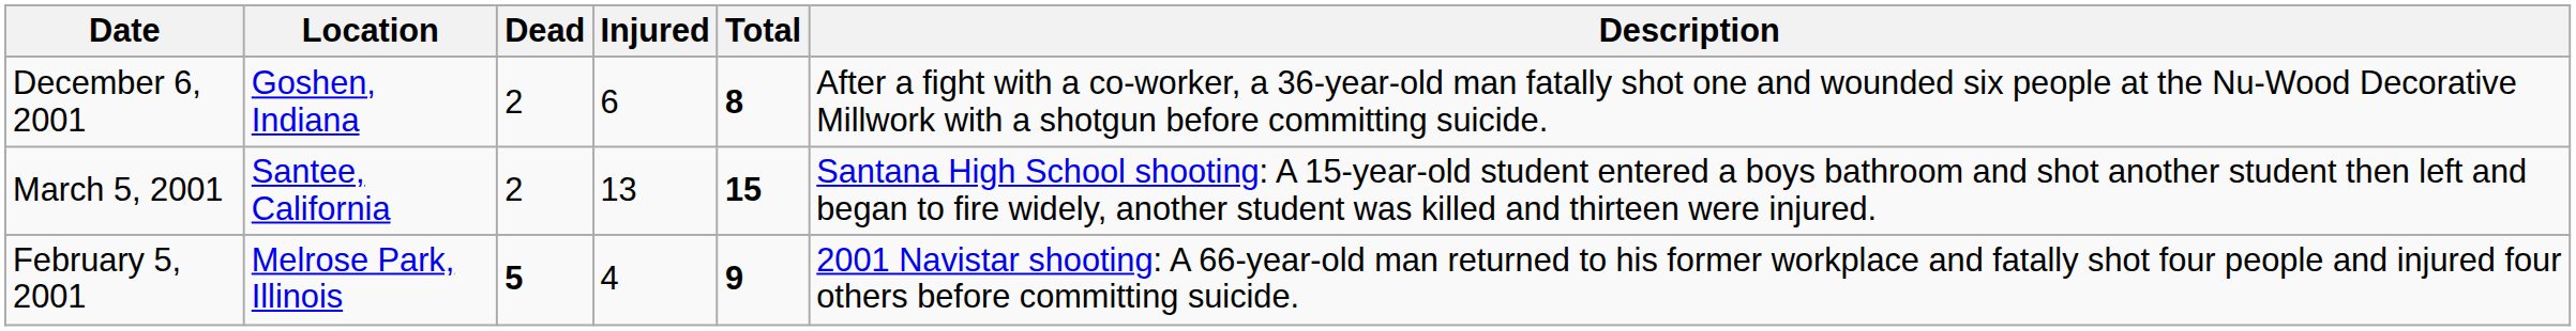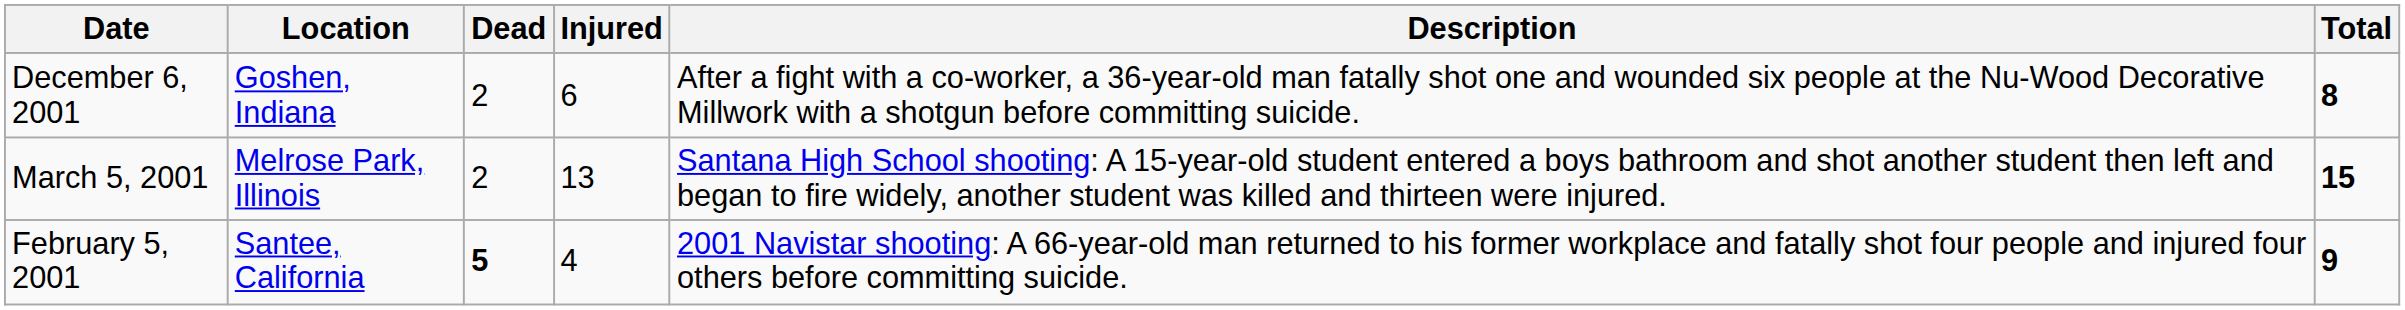columns swapped: Total <-> Description
March 5, 2001 | Location: Santee, California -> Melrose Park, Illinois
February 5, 2001 | Location: Melrose Park, Illinois -> Santee, California
